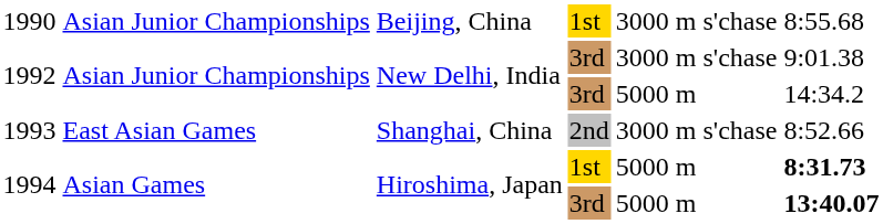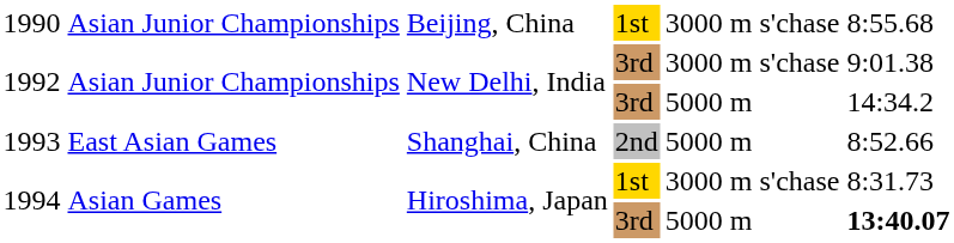1993 | column 5: 3000 m s'chase -> 5000 m
1994 / 1st | column 5: 5000 m -> 3000 m s'chase
1994 / 1st | column 6: bold -> normal
